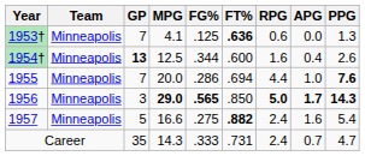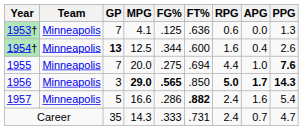1953† | FT%: bold -> normal
1955 | FG%: .286 -> .275
1957 | FG%: .275 -> .286
